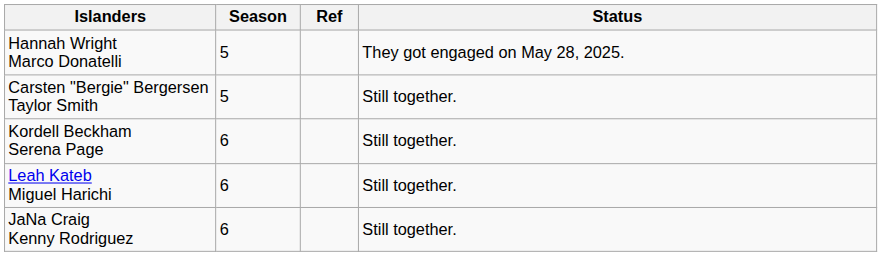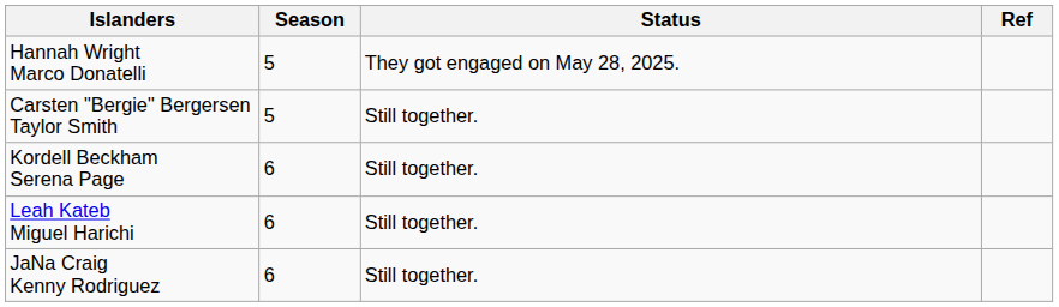columns swapped: Status <-> Ref
